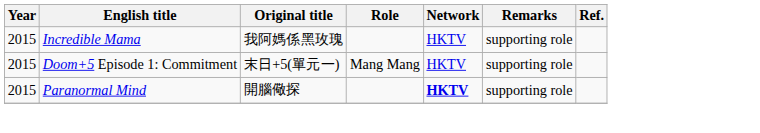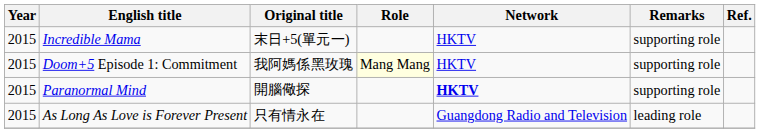Incredible Mama | Original title: 我阿媽係黑玫瑰 -> 末日+5(單元一)
Doom+5 Episode 1: Commitment | Original title: 末日+5(單元一) -> 我阿媽係黑玫瑰
Doom+5 Episode 1: Commitment | Role: no background -> lightyellow background
+ row: 2015 | As Long As Love is Forever Present | 只有情永在 | Guangdong Radio and Television | leading role
